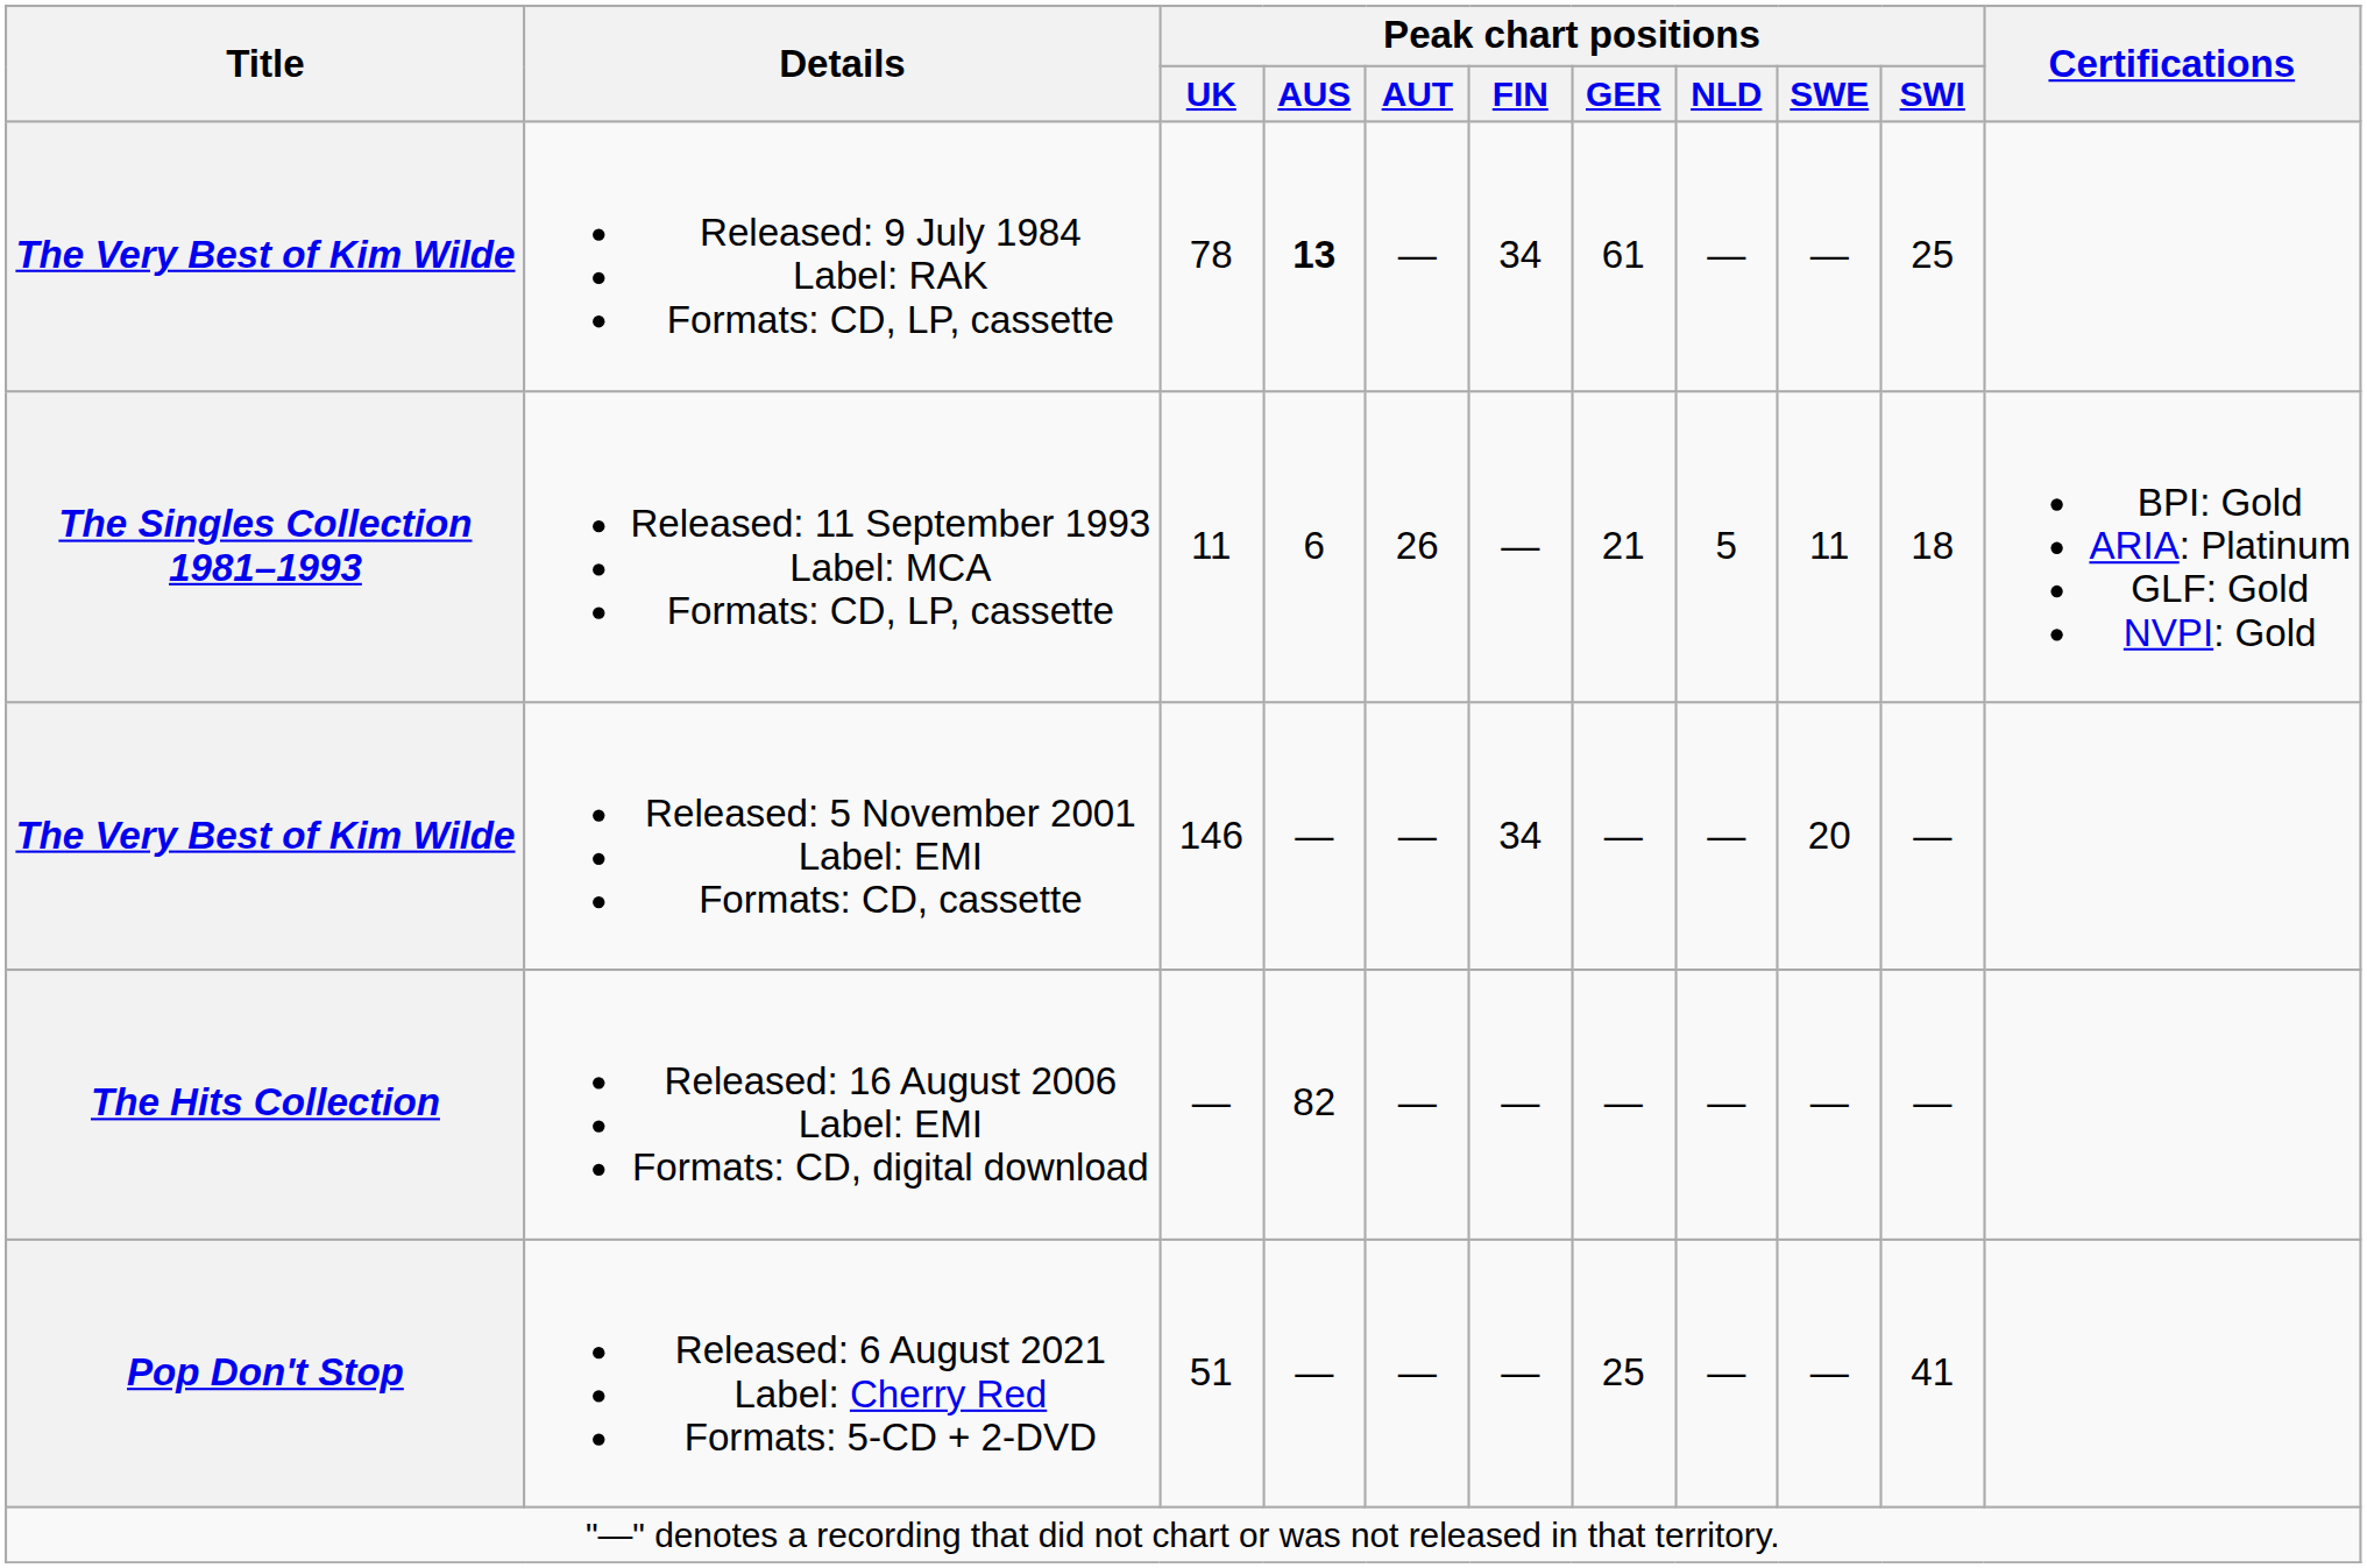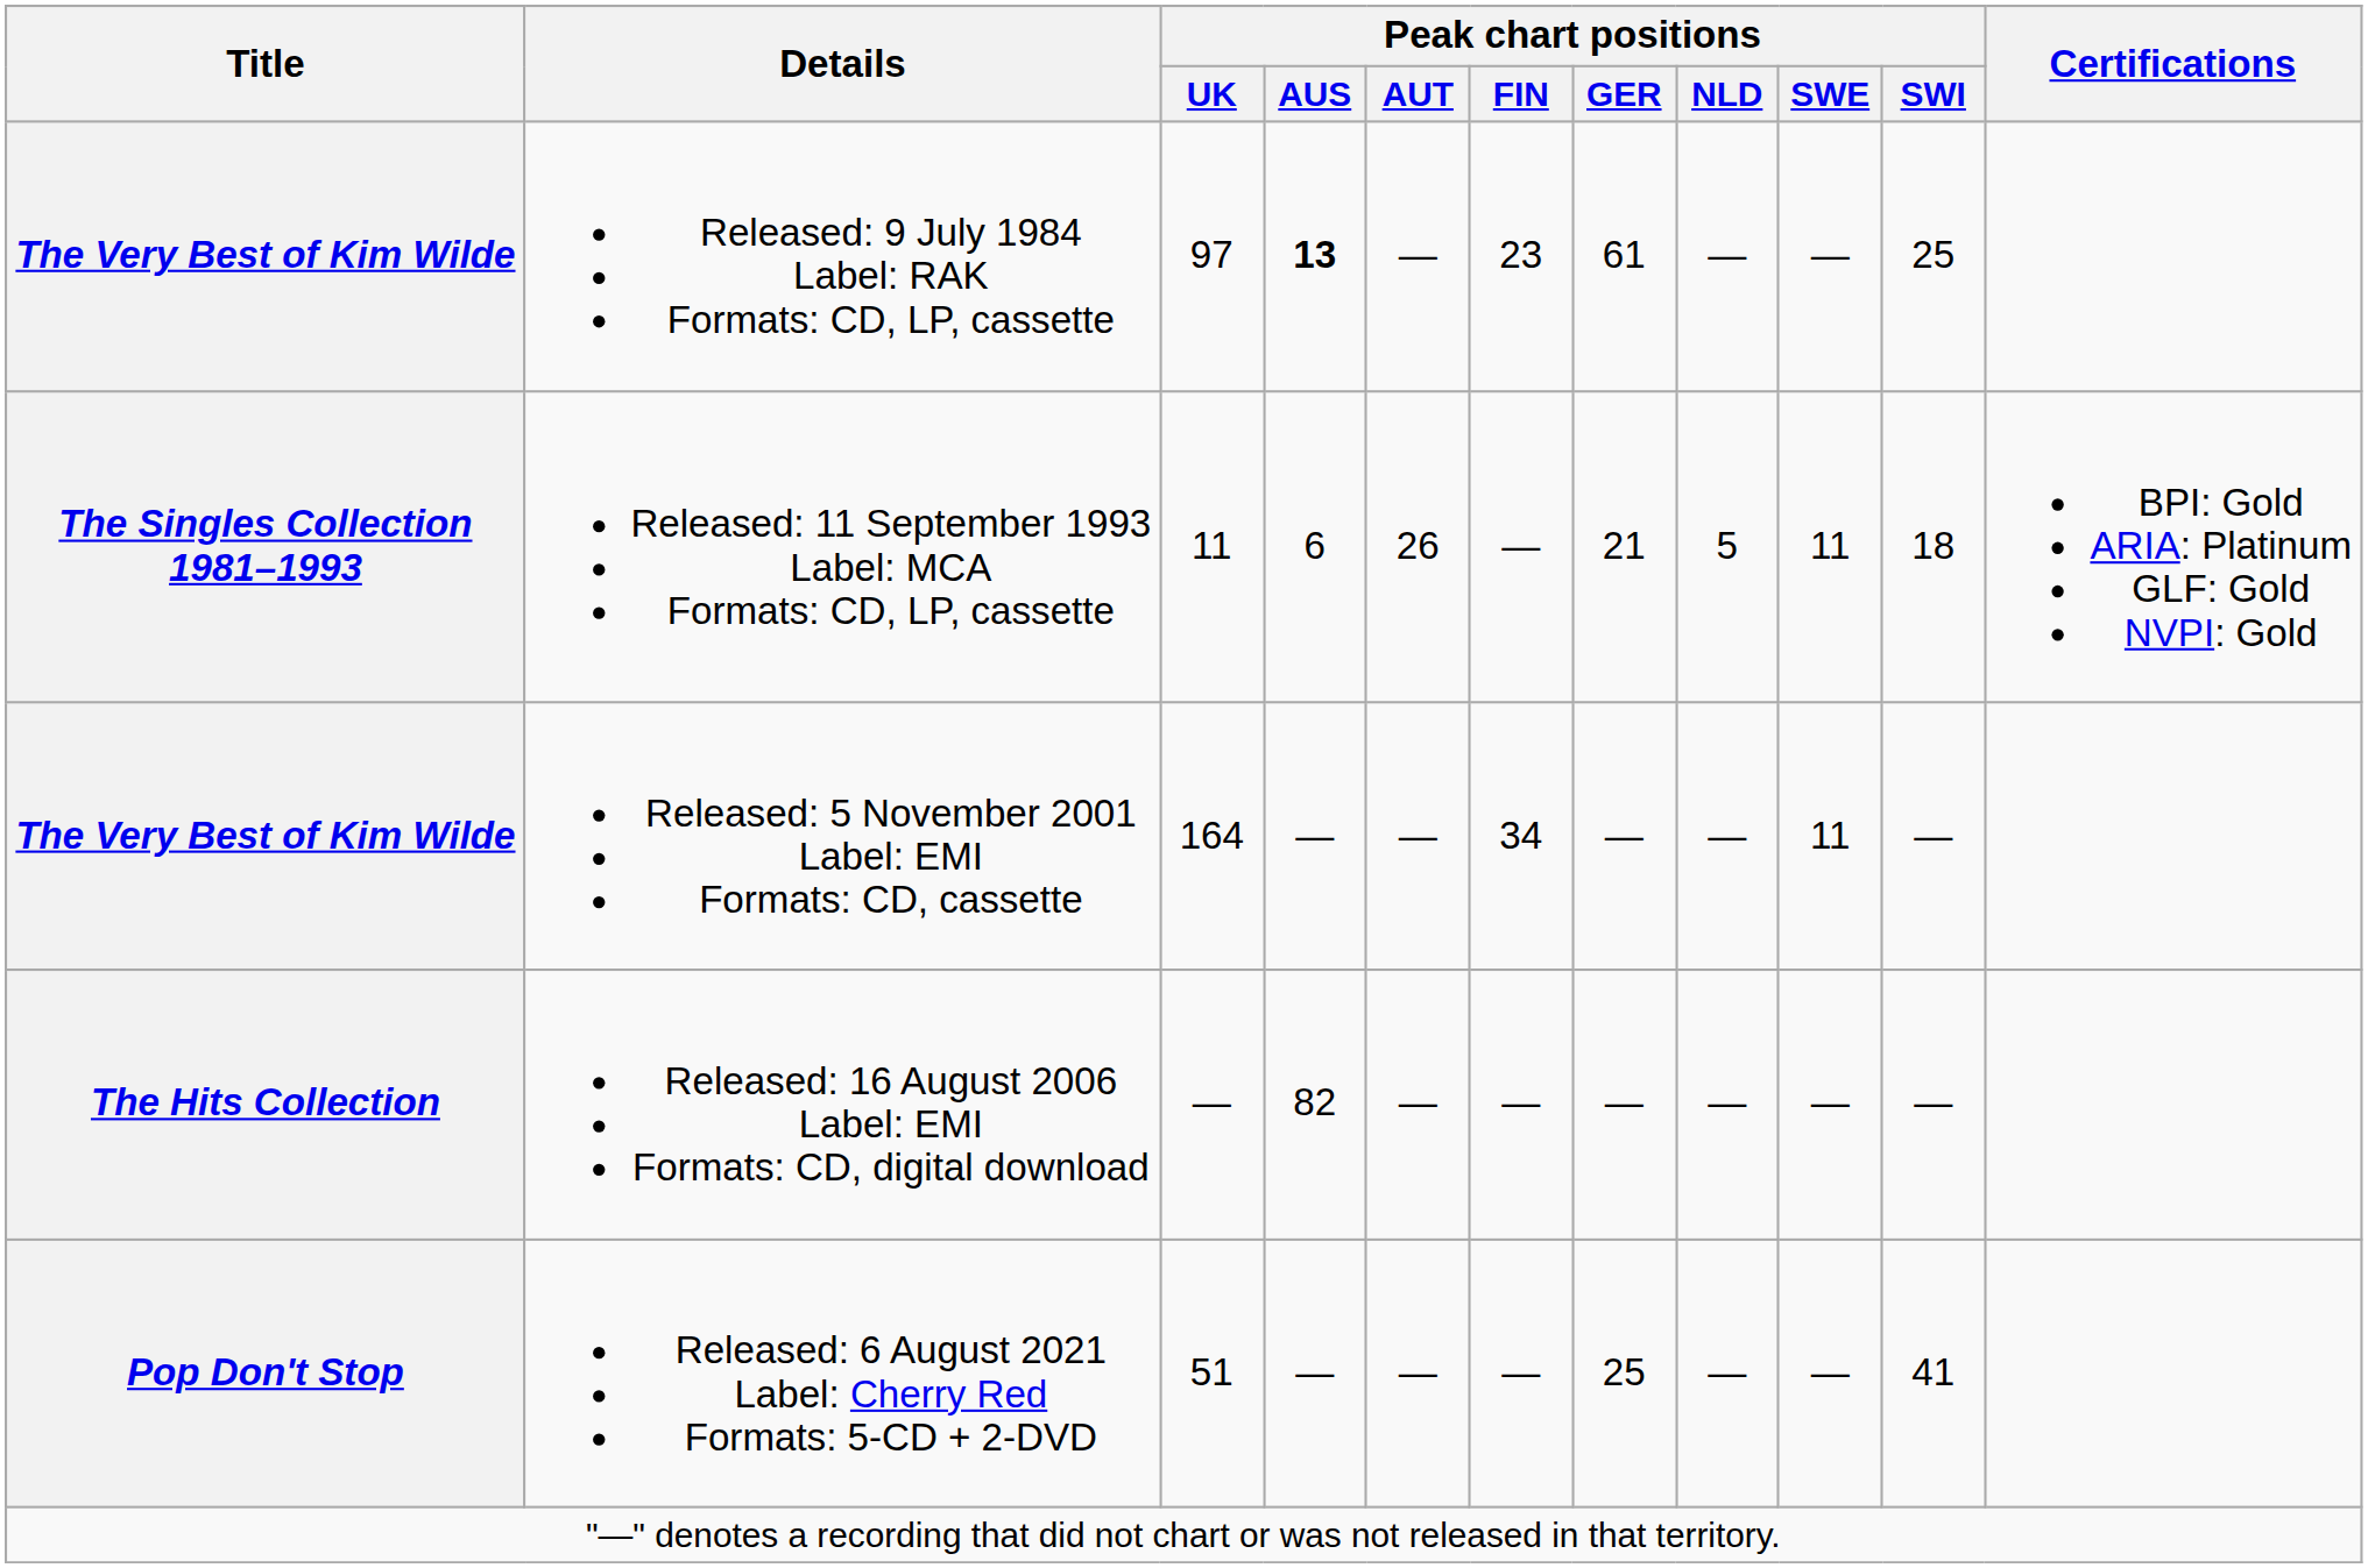Released: 9 July 1984 Label: RAK Formats: CD, LP, cassette | Peak chart positions / UK: 78 -> 97
Released: 9 July 1984 Label: RAK Formats: CD, LP, cassette | Peak chart positions / FIN: 34 -> 23
Released: 5 November 2001 Label: EMI Formats: CD, cassette | Peak chart positions / UK: 146 -> 164
Released: 5 November 2001 Label: EMI Formats: CD, cassette | Peak chart positions / SWE: 20 -> 11
